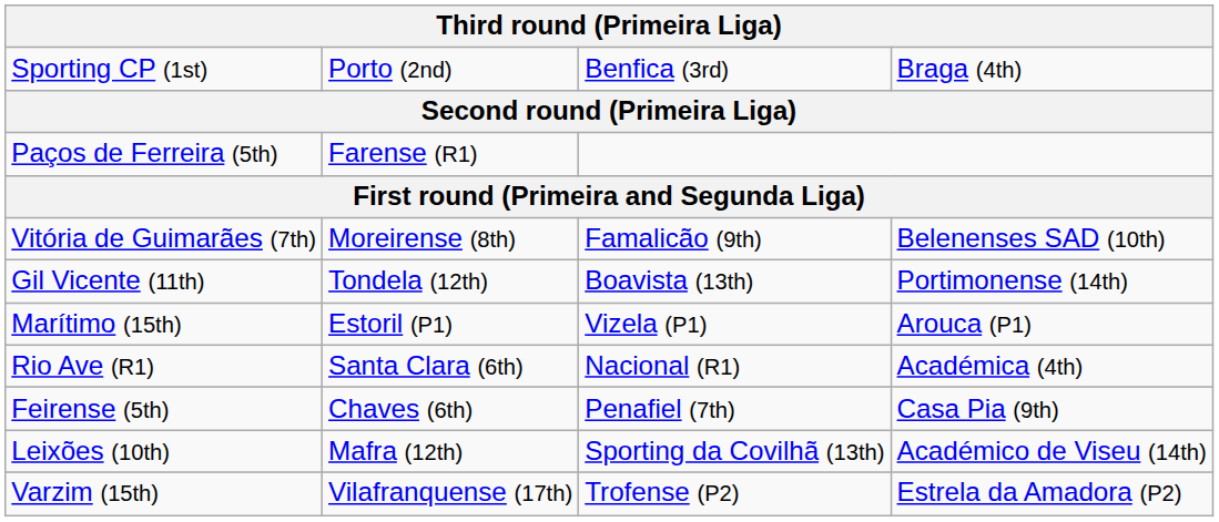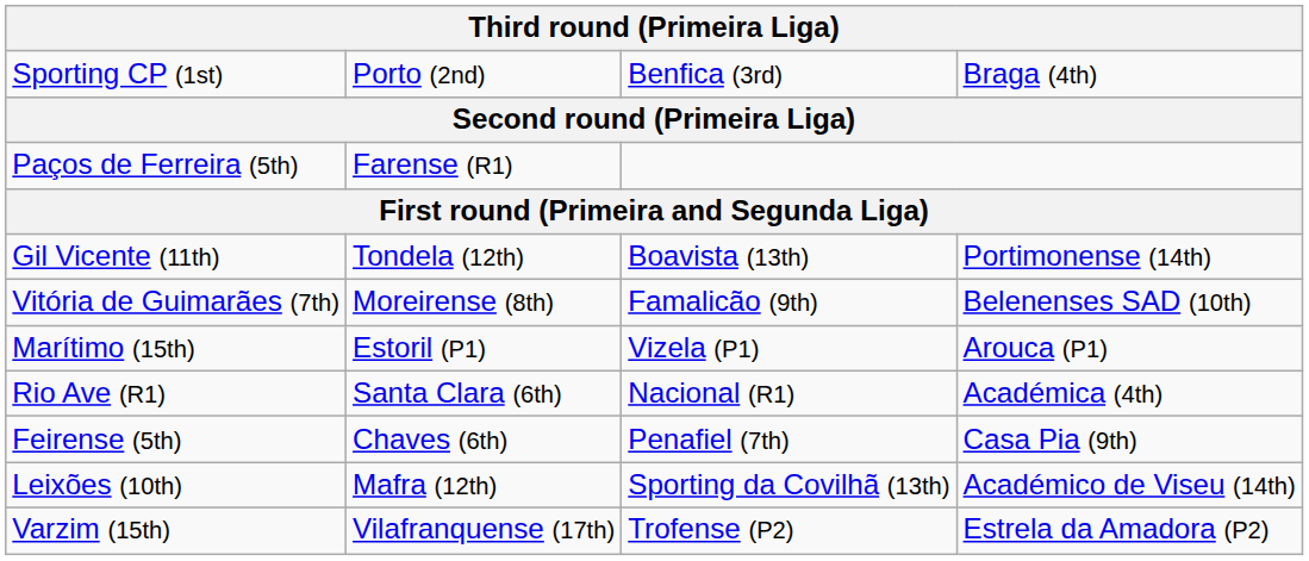rows swapped: Vitória de Guimarães (7th) <-> Gil Vicente (11th)
